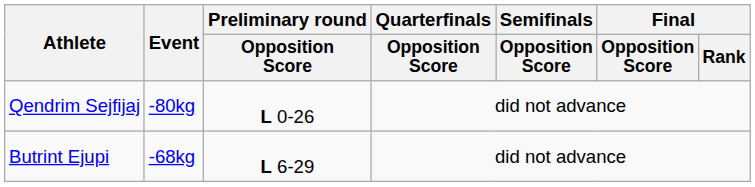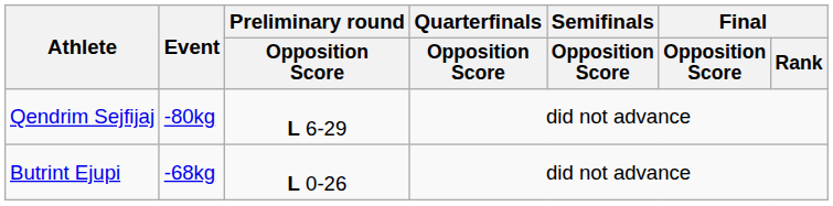Qendrim Sejfijaj | Preliminary round / Opposition Score: L 0-26 -> L 6-29
Butrint Ejupi | Preliminary round / Opposition Score: L 6-29 -> L 0-26
